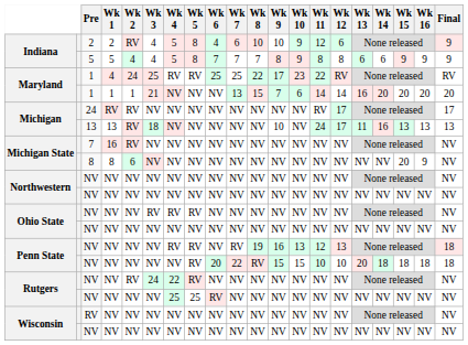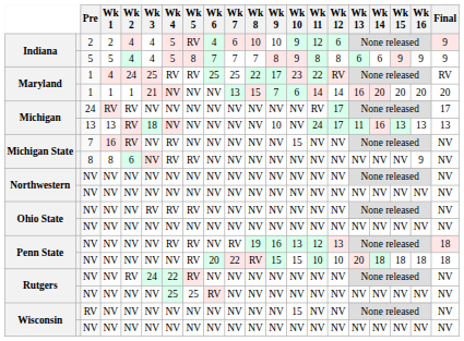Indiana / 2 | Wk 2: RV -> 4
Indiana / 2 | Wk 5: 8 -> RV
Michigan State / 7 | Wk 4: NV -> RV
Michigan State / 7 | Wk 10: NV -> 15
Michigan State / 8 | Wk 4: NV -> RV
Michigan State / 8 | Wk 5: NV -> RV
Michigan State / 8 | Wk 15: 20 -> NV
Wisconsin / RV | Wk 10: NV -> 15
